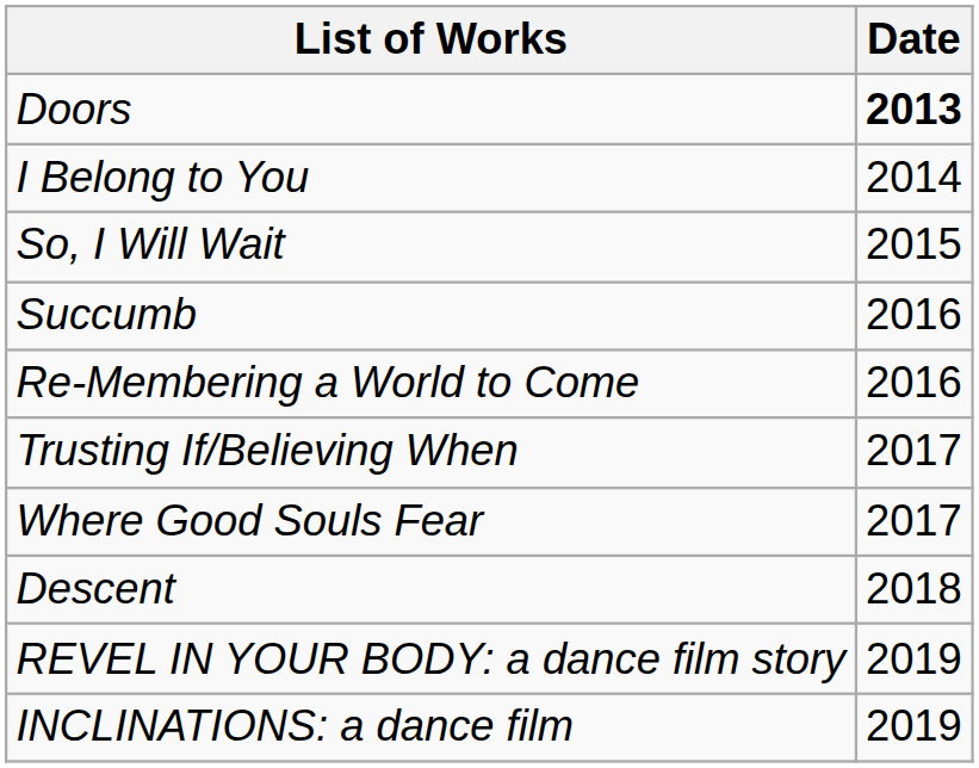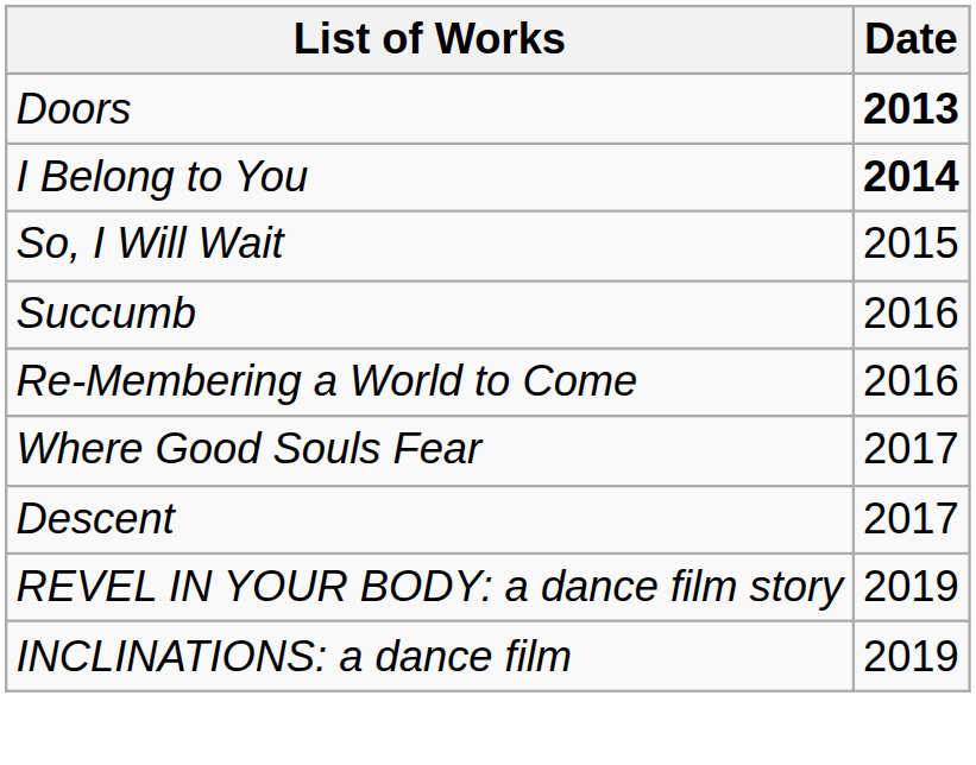I Belong to You | Date: normal -> bold
- row: Trusting If/Believing When | 2017
Descent | Date: 2018 -> 2017
